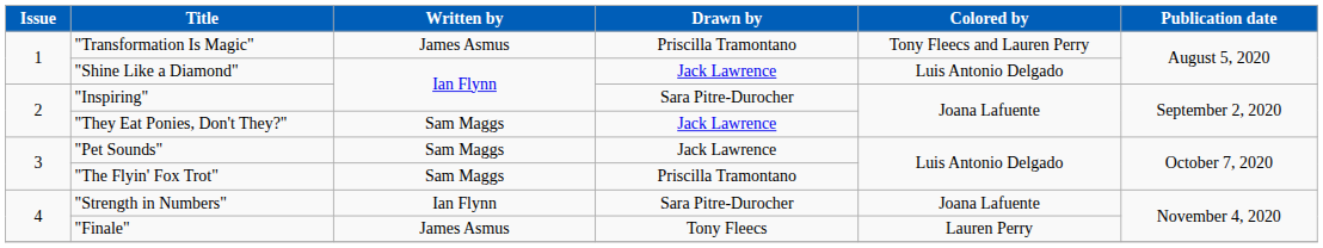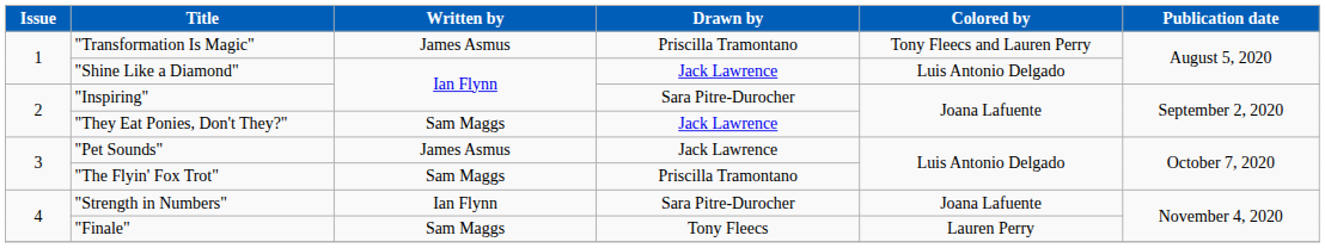"Pet Sounds" | Written by: Sam Maggs -> James Asmus
"Finale" | Written by: James Asmus -> Sam Maggs
